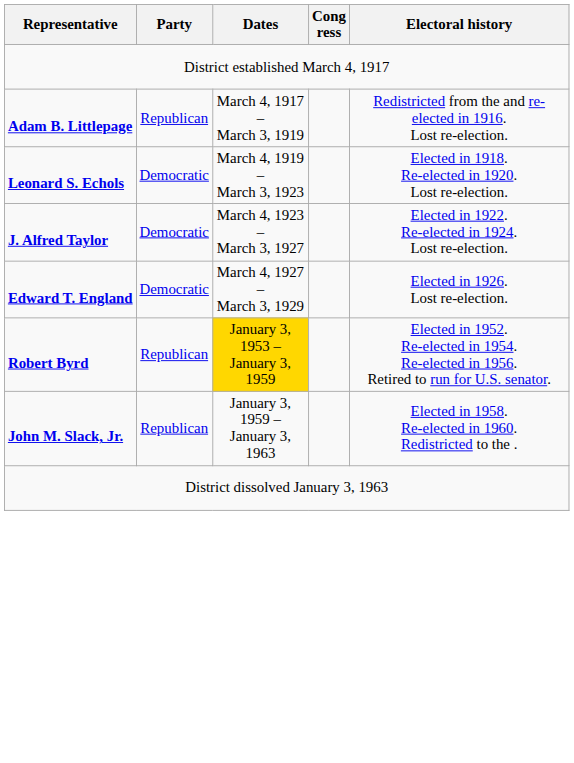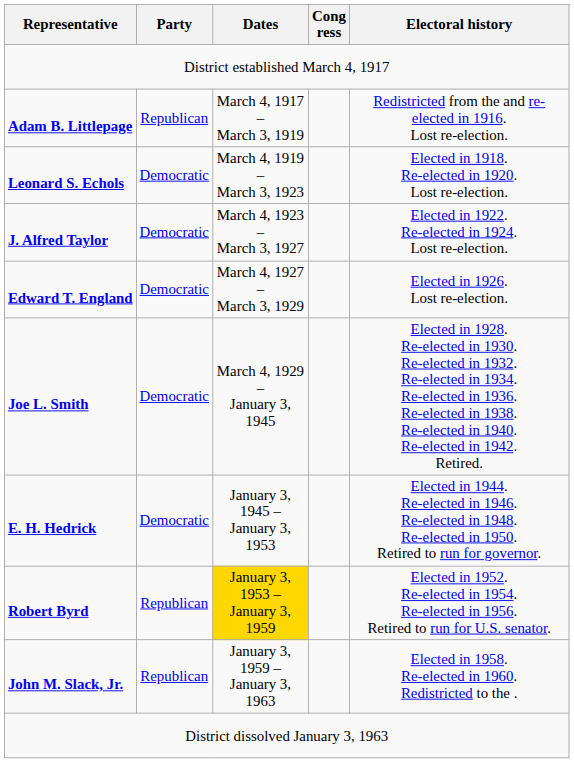+ row: Joe L. Smith | Democratic | March 4, 1929 – January 3, 1945 | Elected in 1928. Re-elected in 1930. Re-elected in 1932. Re-elected in 1934. Re-elected in 1936. Re-elected in 1938. Re-elected in 1940. Re-elected in 1942. Retired.
+ row: E. H. Hedrick | Democratic | January 3, 1945 – January 3, 1953 | Elected in 1944. Re-elected in 1946. Re-elected in 1948. Re-elected in 1950. Retired to run for governor.
